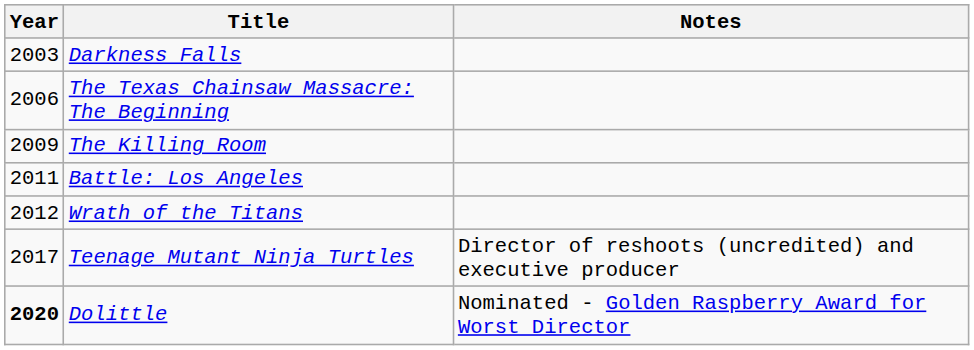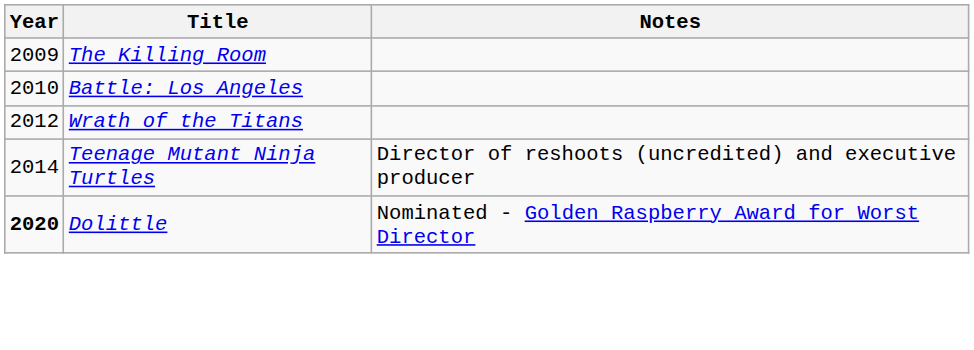- row: 2003 | Darkness Falls
- row: 2006 | The Texas Chainsaw Massacre: The Beginning
Battle: Los Angeles | Year: 2011 -> 2010
Teenage Mutant Ninja Turtles | Year: 2017 -> 2014
